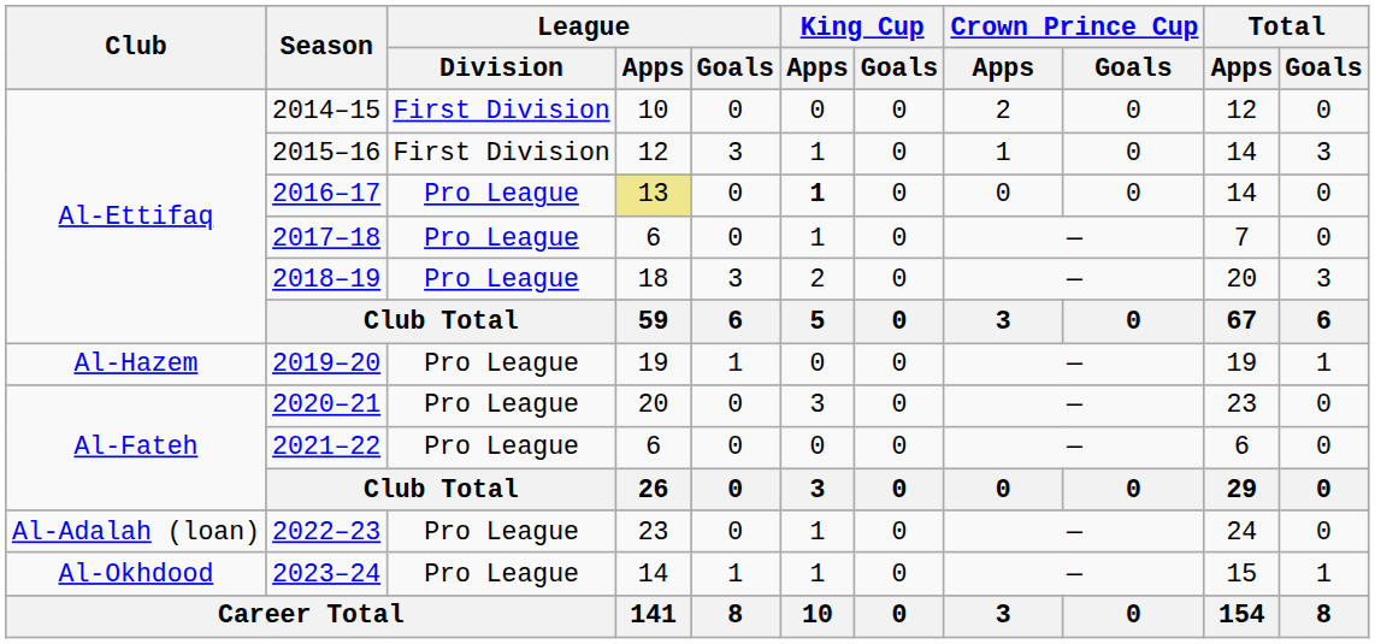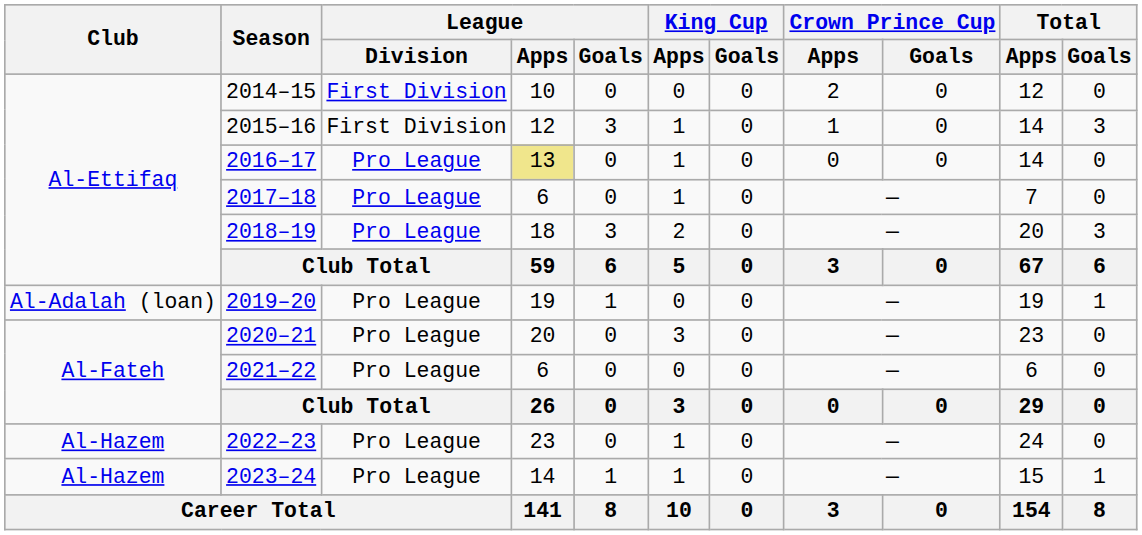2016–17 | King Cup / Apps: bold -> normal
2019–20 | Club: Al-Hazem -> Al-Adalah (loan)
2022–23 | Club: Al-Adalah (loan) -> Al-Hazem
2023–24 | Club: Al-Okhdood -> Al-Hazem
